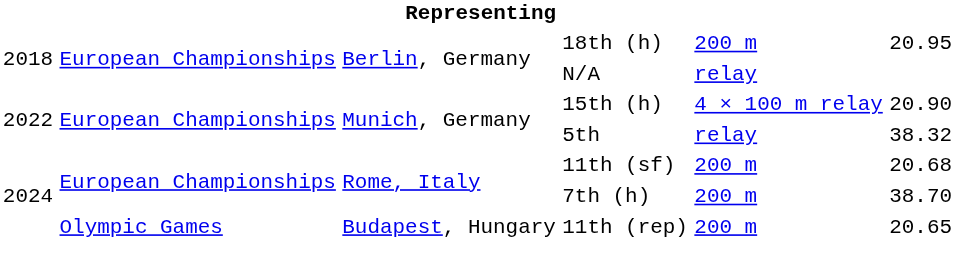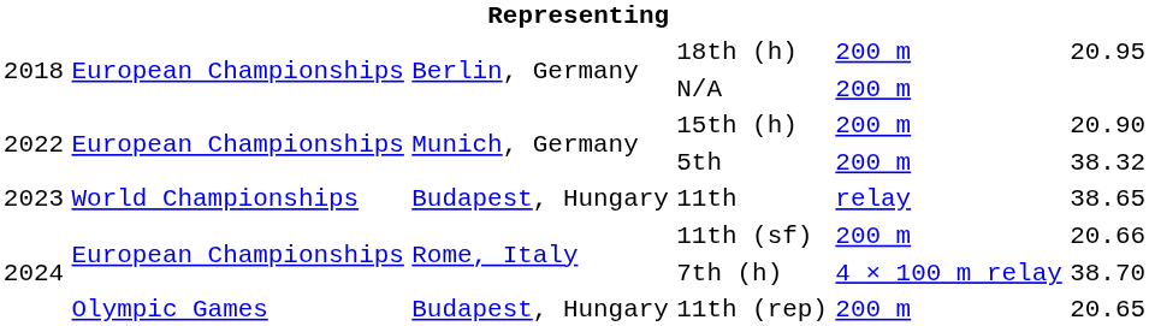N/A | column 5: relay -> 200 m
15th (h) | column 5: 4 × 100 m relay -> 200 m
5th | column 5: relay -> 200 m
+ row: 2023 | World Championships | Budapest, Hungary | 11th | relay | 38.65
11th (sf) | column 6: 20.68 -> 20.66
7th (h) | column 5: 200 m -> 4 × 100 m relay
